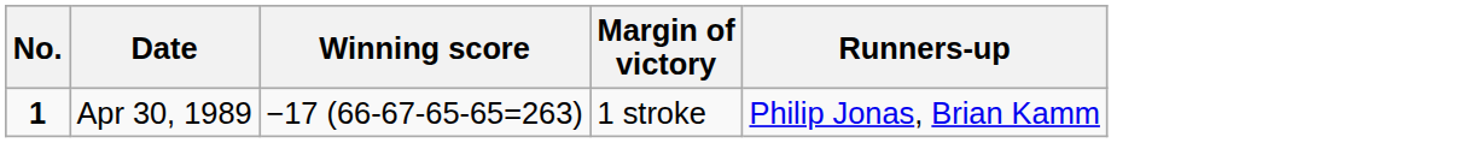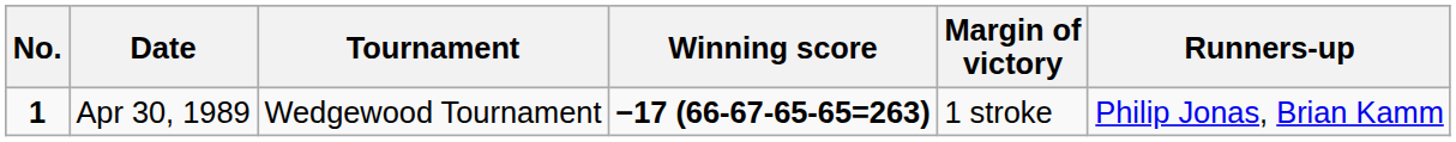+ column: Tournament | Wedgewood Tournament
Apr 30, 1989 | Winning score: normal -> bold
